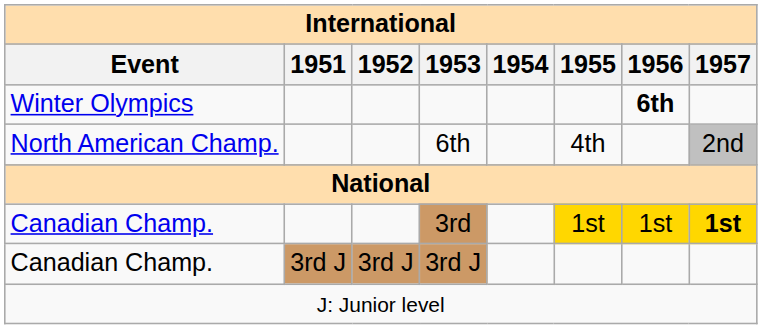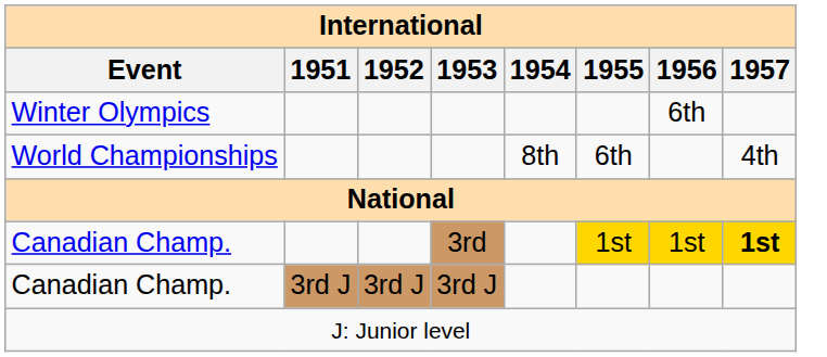Winter Olympics | 1956: bold -> normal
+ row: World Championships | 8th | 6th | 4th
- row: North American Champ. | 6th | 4th | 2nd
